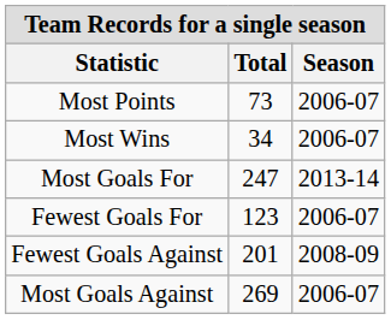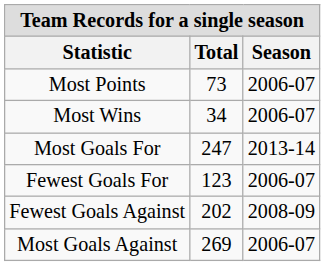Fewest Goals Against | Total: 201 -> 202
